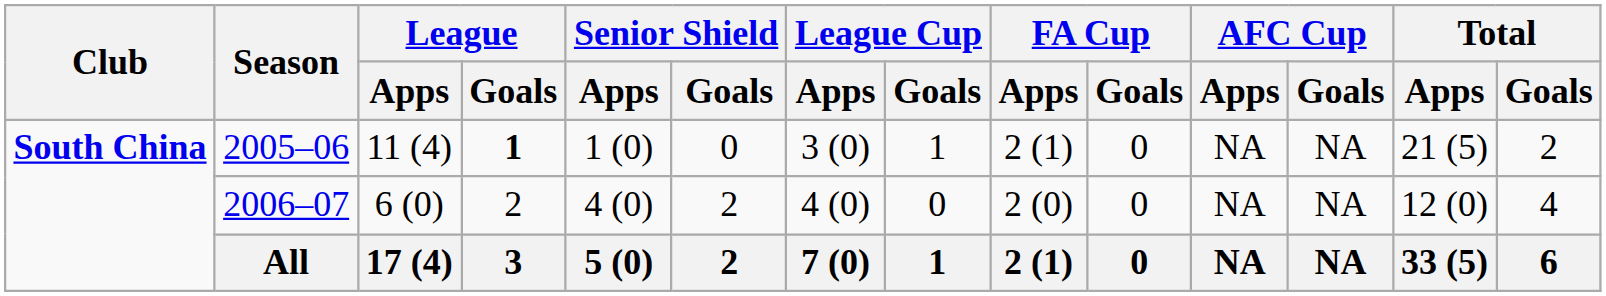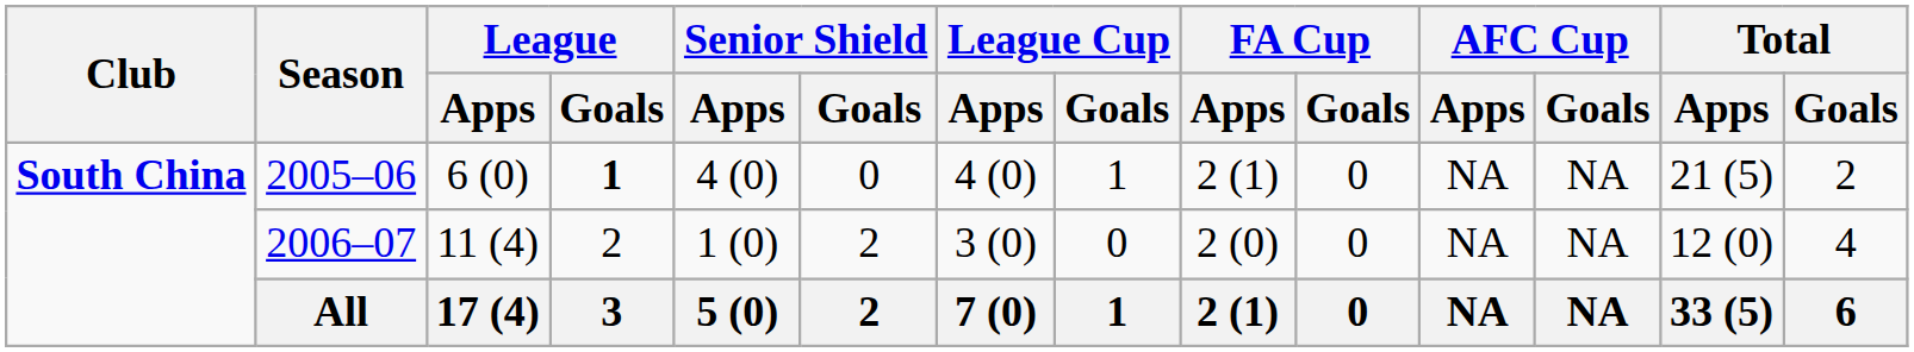2005–06 | League / Apps: 11 (4) -> 6 (0)
2005–06 | Senior Shield / Apps: 1 (0) -> 4 (0)
2005–06 | League Cup / Apps: 3 (0) -> 4 (0)
2006–07 | League / Apps: 6 (0) -> 11 (4)
2006–07 | Senior Shield / Apps: 4 (0) -> 1 (0)
2006–07 | League Cup / Apps: 4 (0) -> 3 (0)
